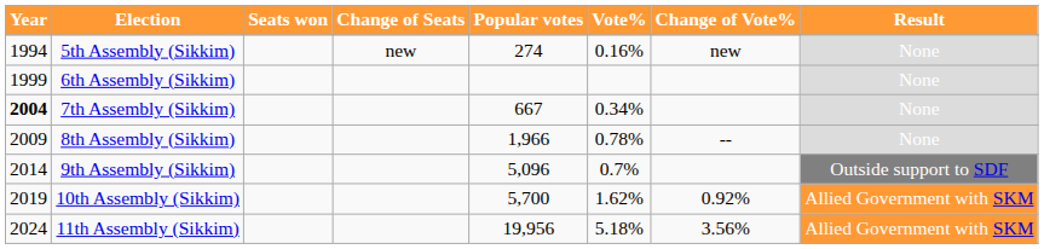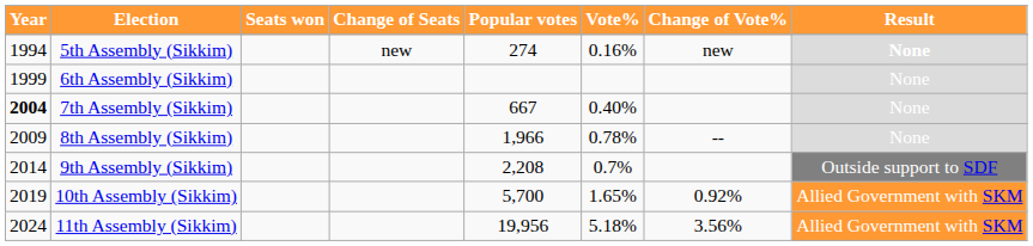5th Assembly (Sikkim) | Result: normal -> bold
7th Assembly (Sikkim) | Vote%: 0.34% -> 0.40%
9th Assembly (Sikkim) | Popular votes: 5,096 -> 2,208
10th Assembly (Sikkim) | Vote%: 1.62% -> 1.65%
